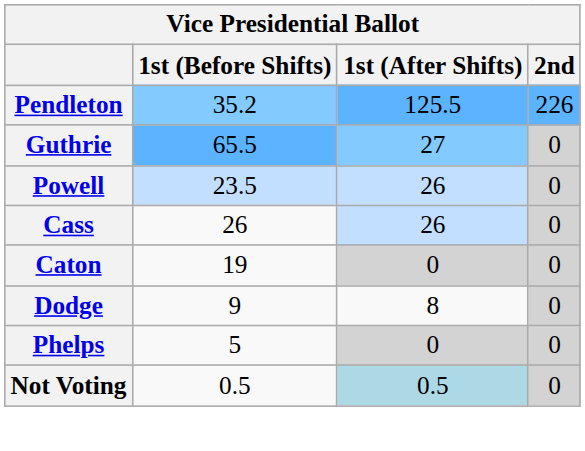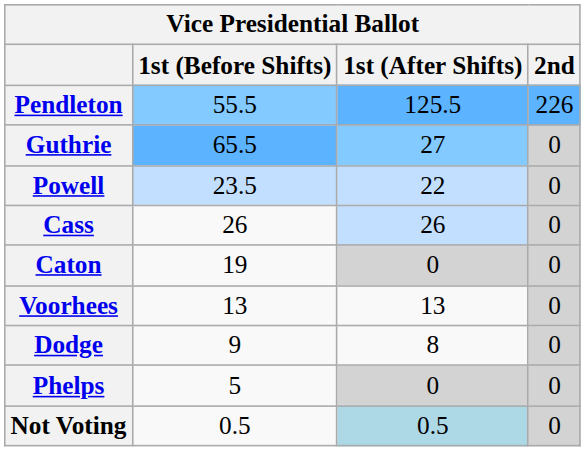Pendleton | 1st (Before Shifts): 35.2 -> 55.5
Powell | 1st (After Shifts): 26 -> 22
+ row: Voorhees | 13 | 13 | 0
